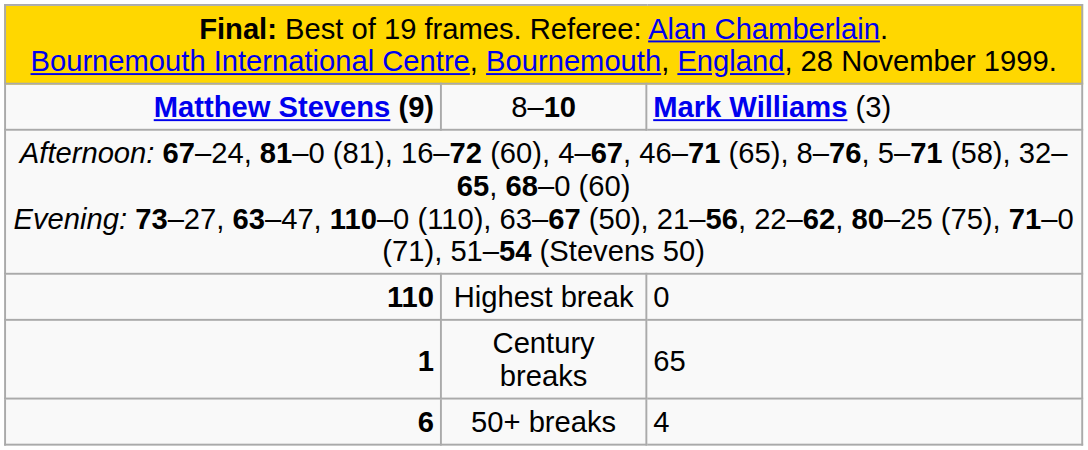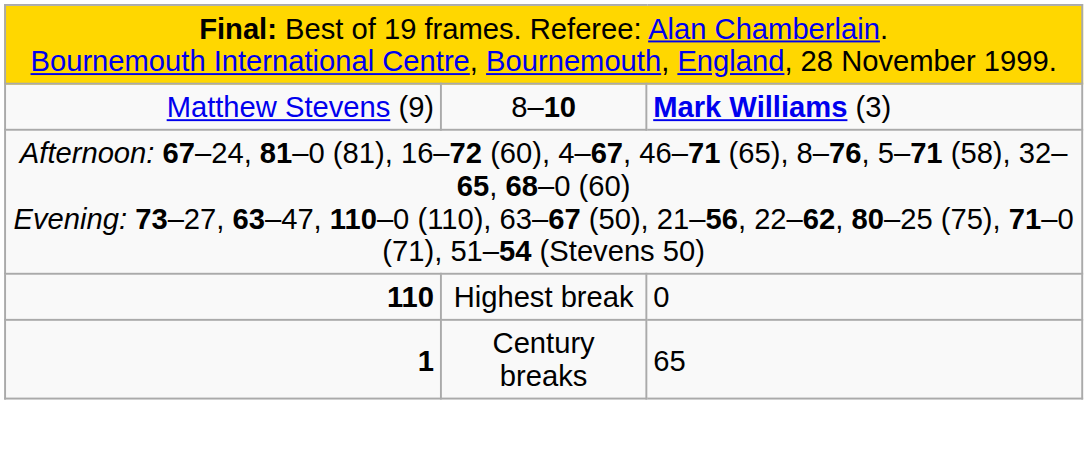8–10 | column 1: bold -> normal
- row: 6 | 50+ breaks | 4
